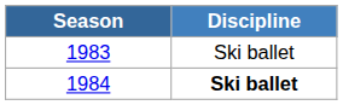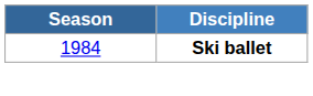- row: 1983 | Ski ballet
